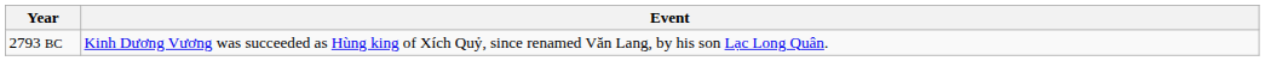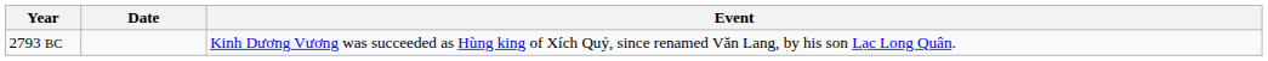+ column: Date
